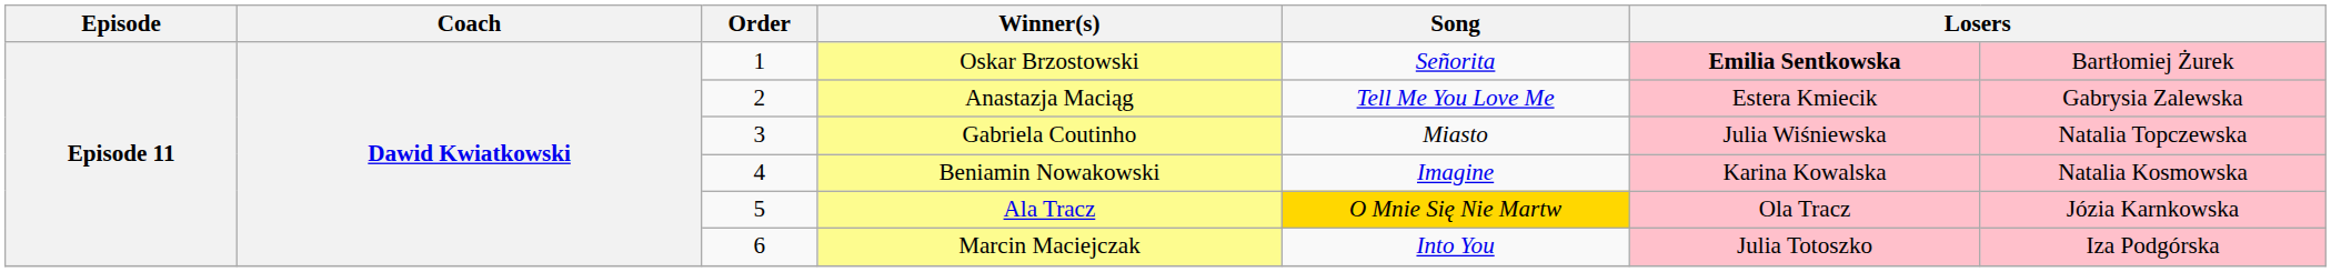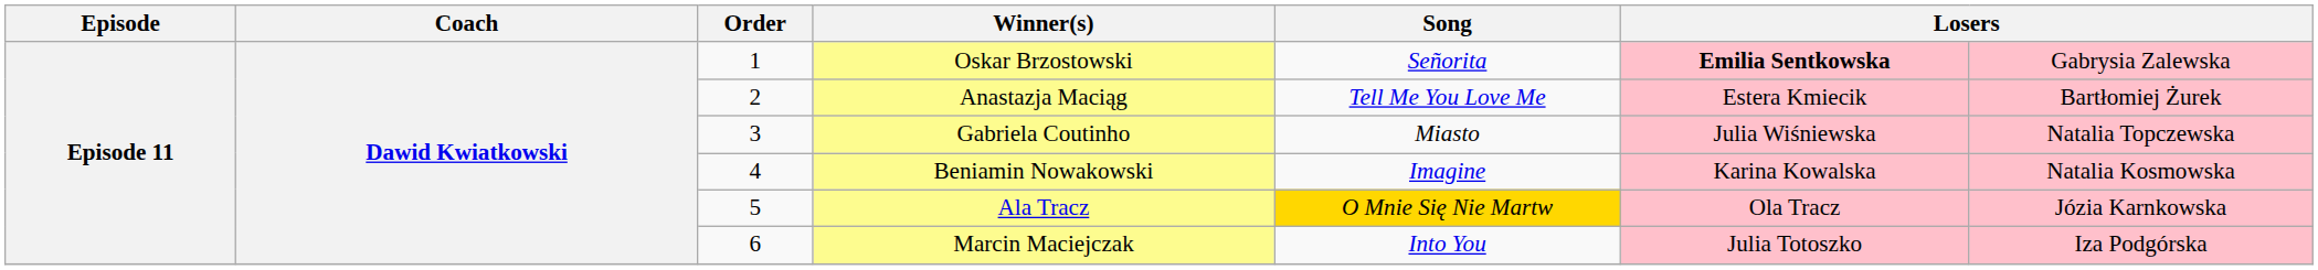Oskar Brzostowski | column 7: Bartłomiej Żurek -> Gabrysia Zalewska
Anastazja Maciąg | column 7: Gabrysia Zalewska -> Bartłomiej Żurek
